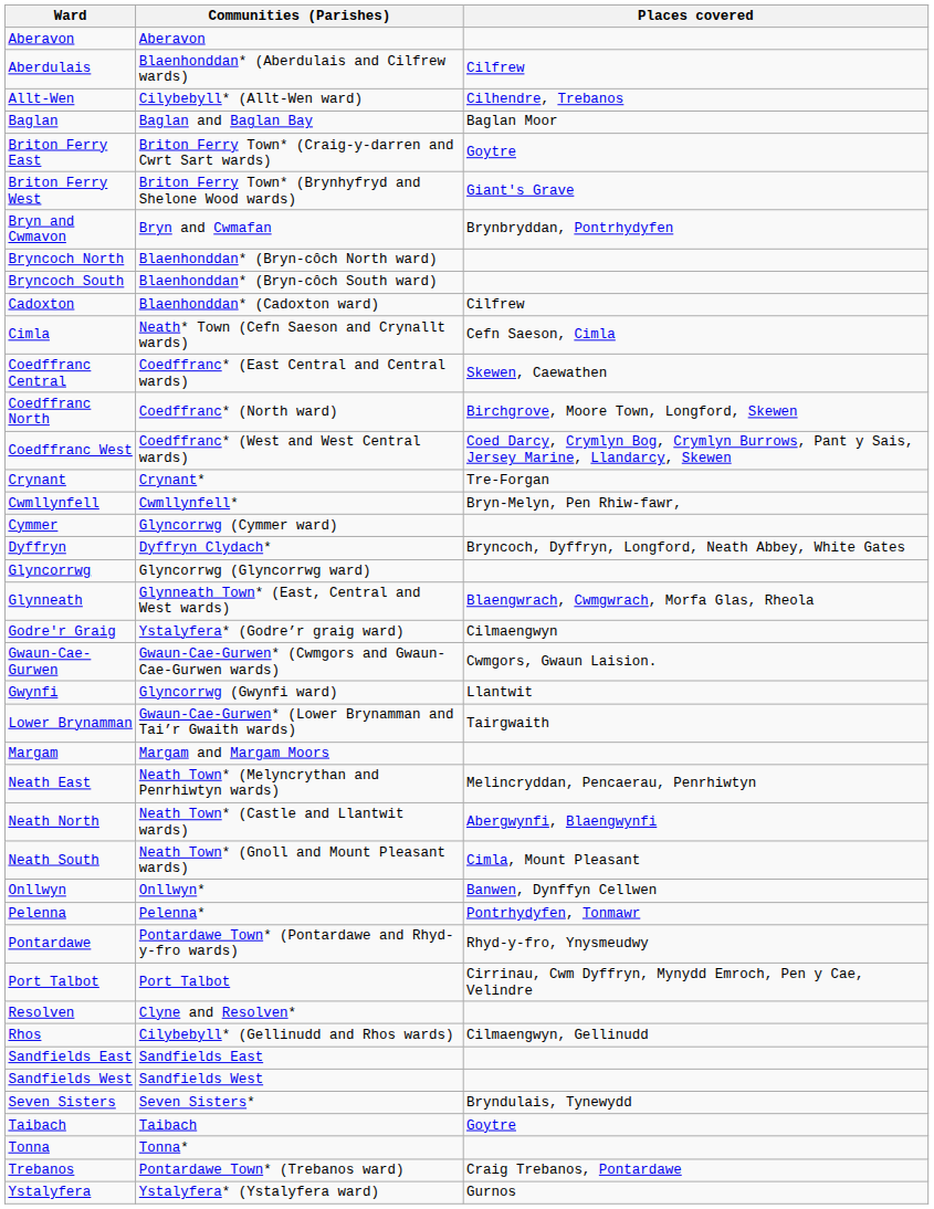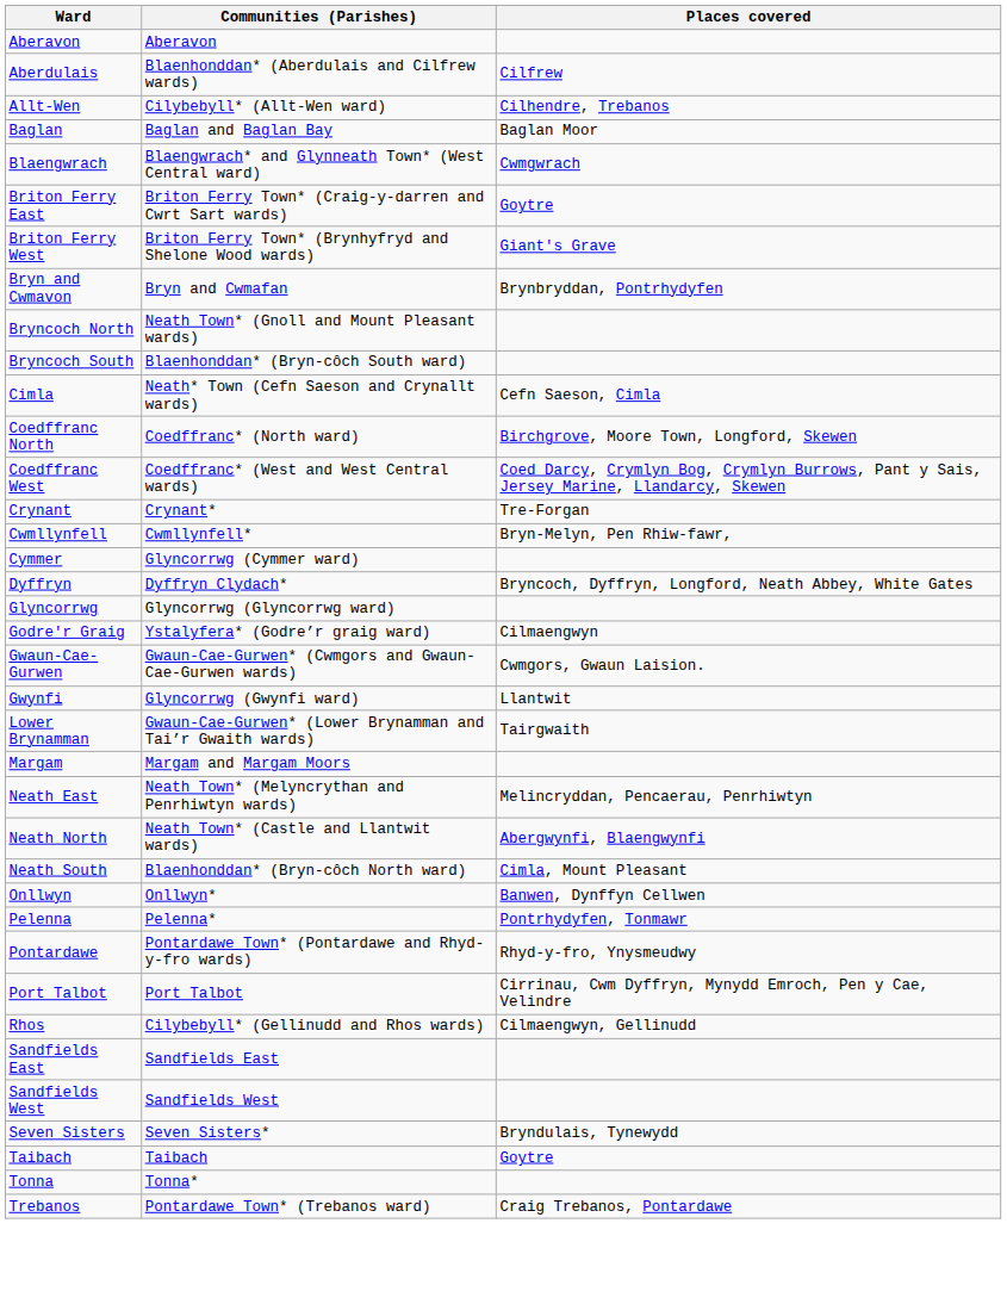+ row: Blaengwrach | Blaengwrach* and Glynneath Town* (West Central ward) | Cwmgwrach
Bryncoch North | Communities (Parishes): Blaenhonddan* (Bryn-côch North ward) -> Neath Town* (Gnoll and Mount Pleasant wards)
- row: Cadoxton | Blaenhonddan* (Cadoxton ward) | Cilfrew
- row: Coedffranc Central | Coedffranc* (East Central and Central wards) | Skewen, Caewathen
- row: Glynneath | Glynneath Town* (East, Central and West wards) | Blaengwrach, Cwmgwrach, Morfa Glas, Rheola
Neath South | Communities (Parishes): Neath Town* (Gnoll and Mount Pleasant wards) -> Blaenhonddan* (Bryn-côch North ward)
- row: Resolven | Clyne and Resolven*
- row: Ystalyfera | Ystalyfera* (Ystalyfera ward) | Gurnos
